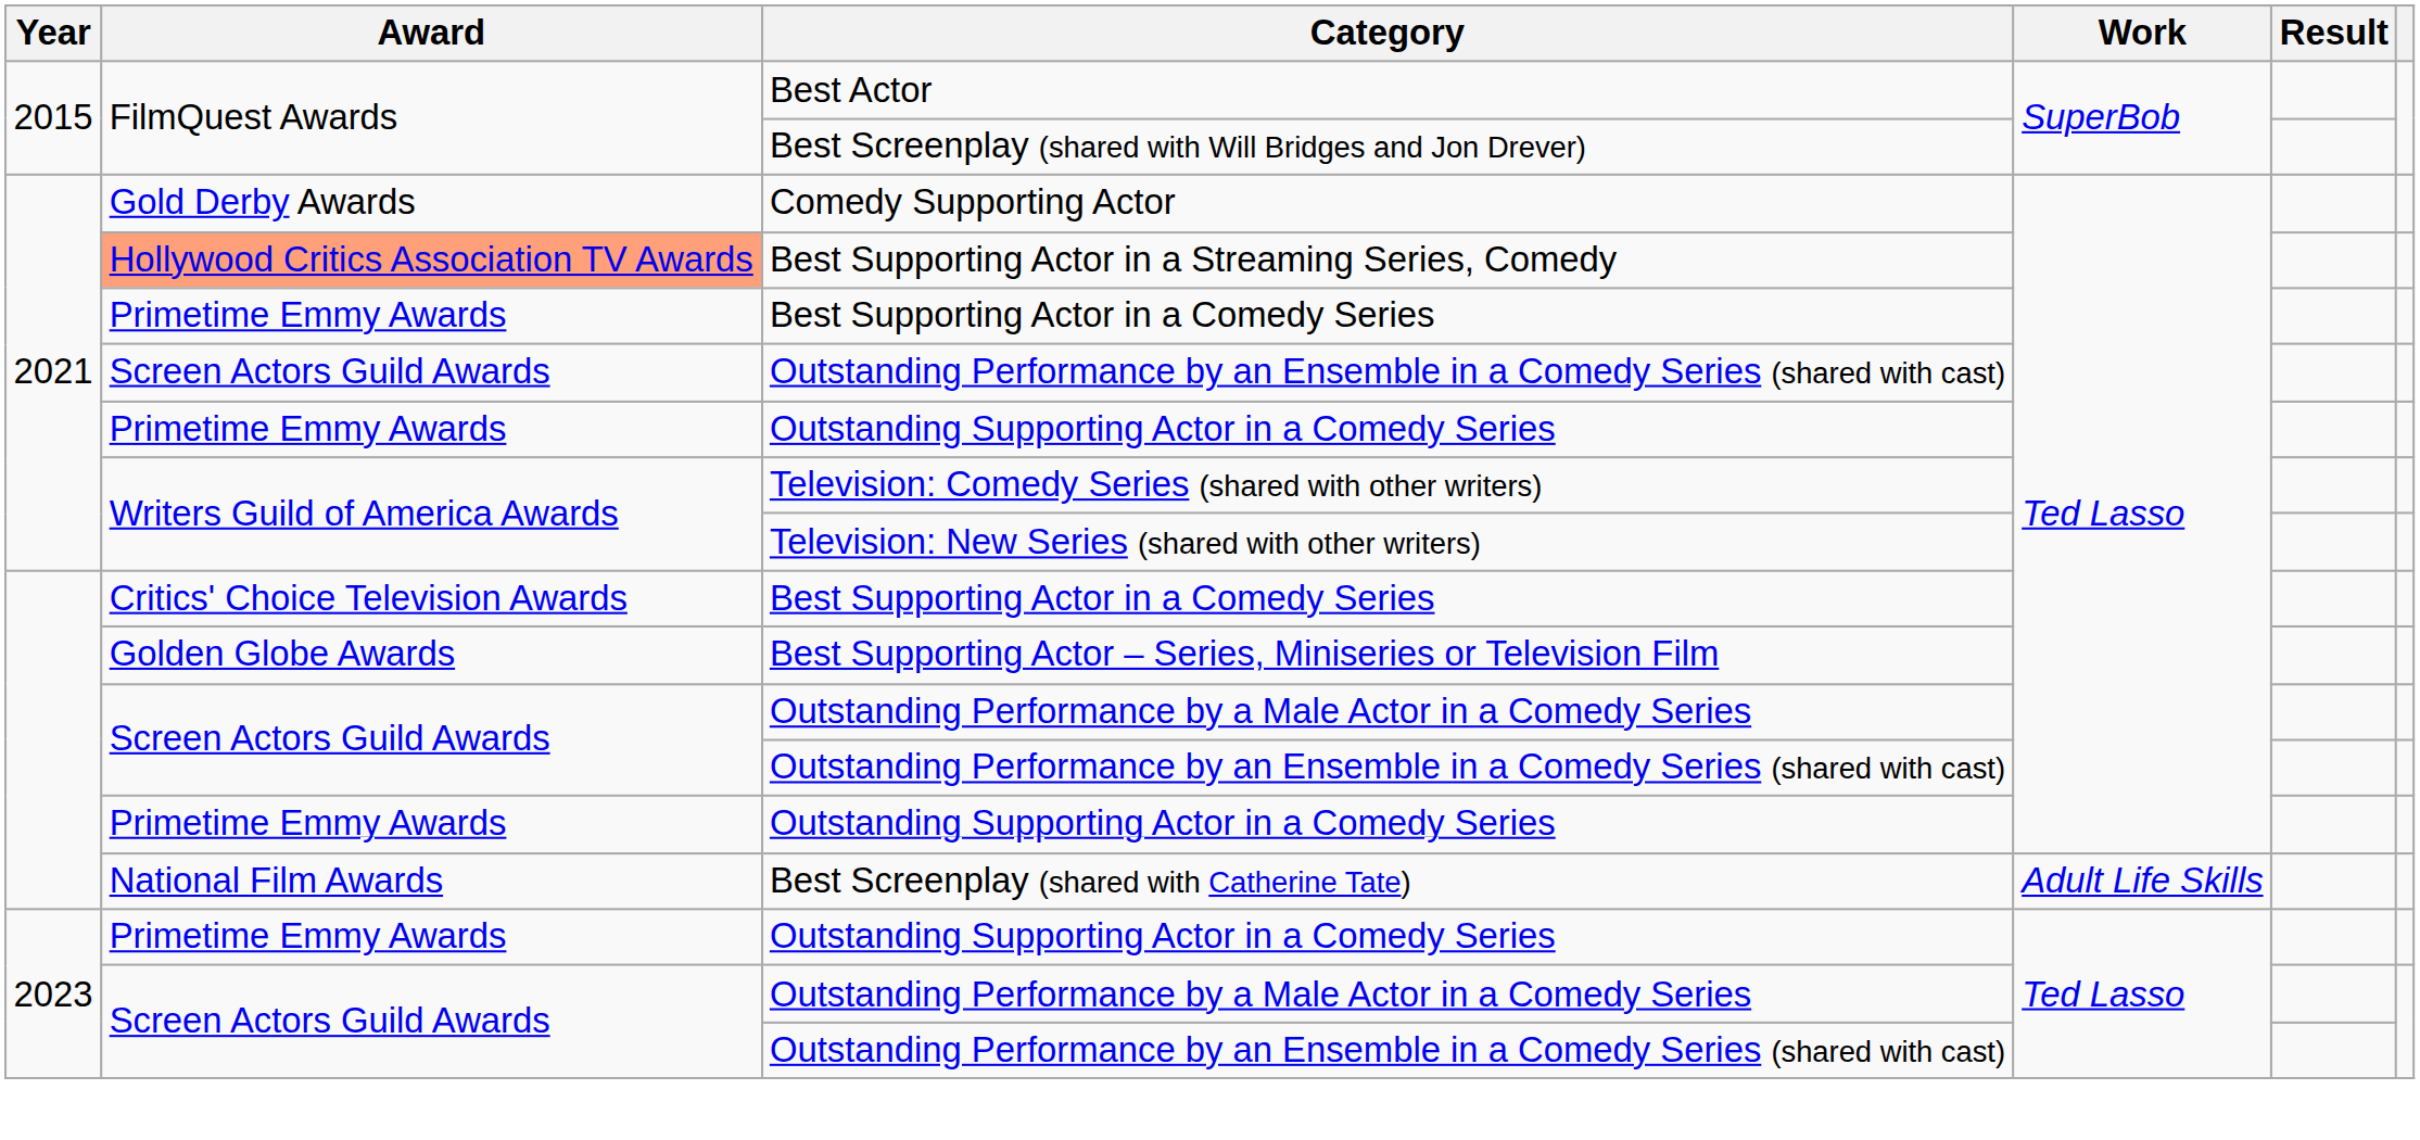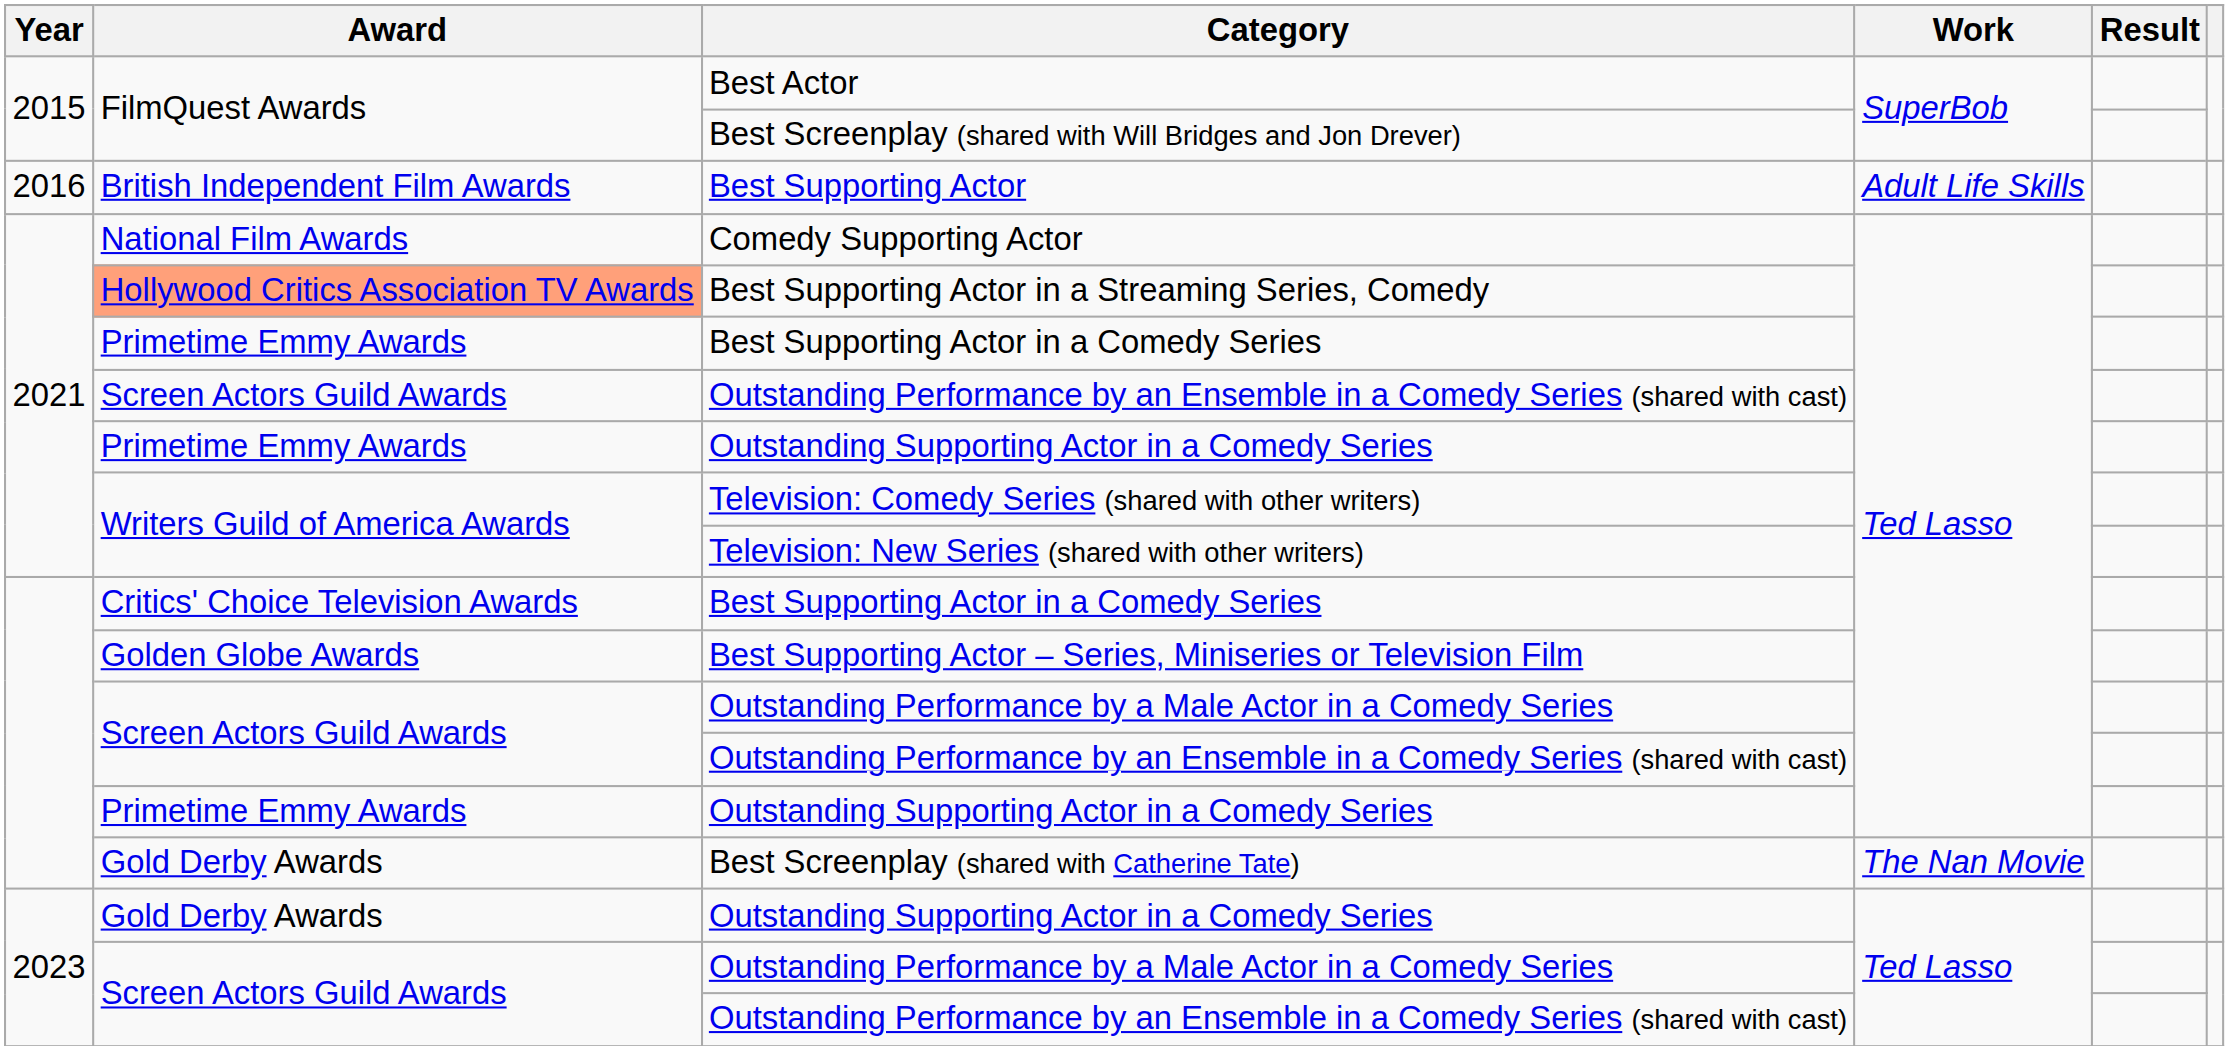+ row: 2016 | British Independent Film Awards | Best Supporting Actor | Adult Life Skills
Comedy Supporting Actor | Award: Gold Derby Awards -> National Film Awards
Best Screenplay (shared with Catherine Tate) | Award: National Film Awards -> Gold Derby Awards
Best Screenplay (shared with Catherine Tate) | Work: Adult Life Skills -> The Nan Movie
2023 / Outstanding Supporting Actor in a Comedy Series | Award: Primetime Emmy Awards -> Gold Derby Awards
